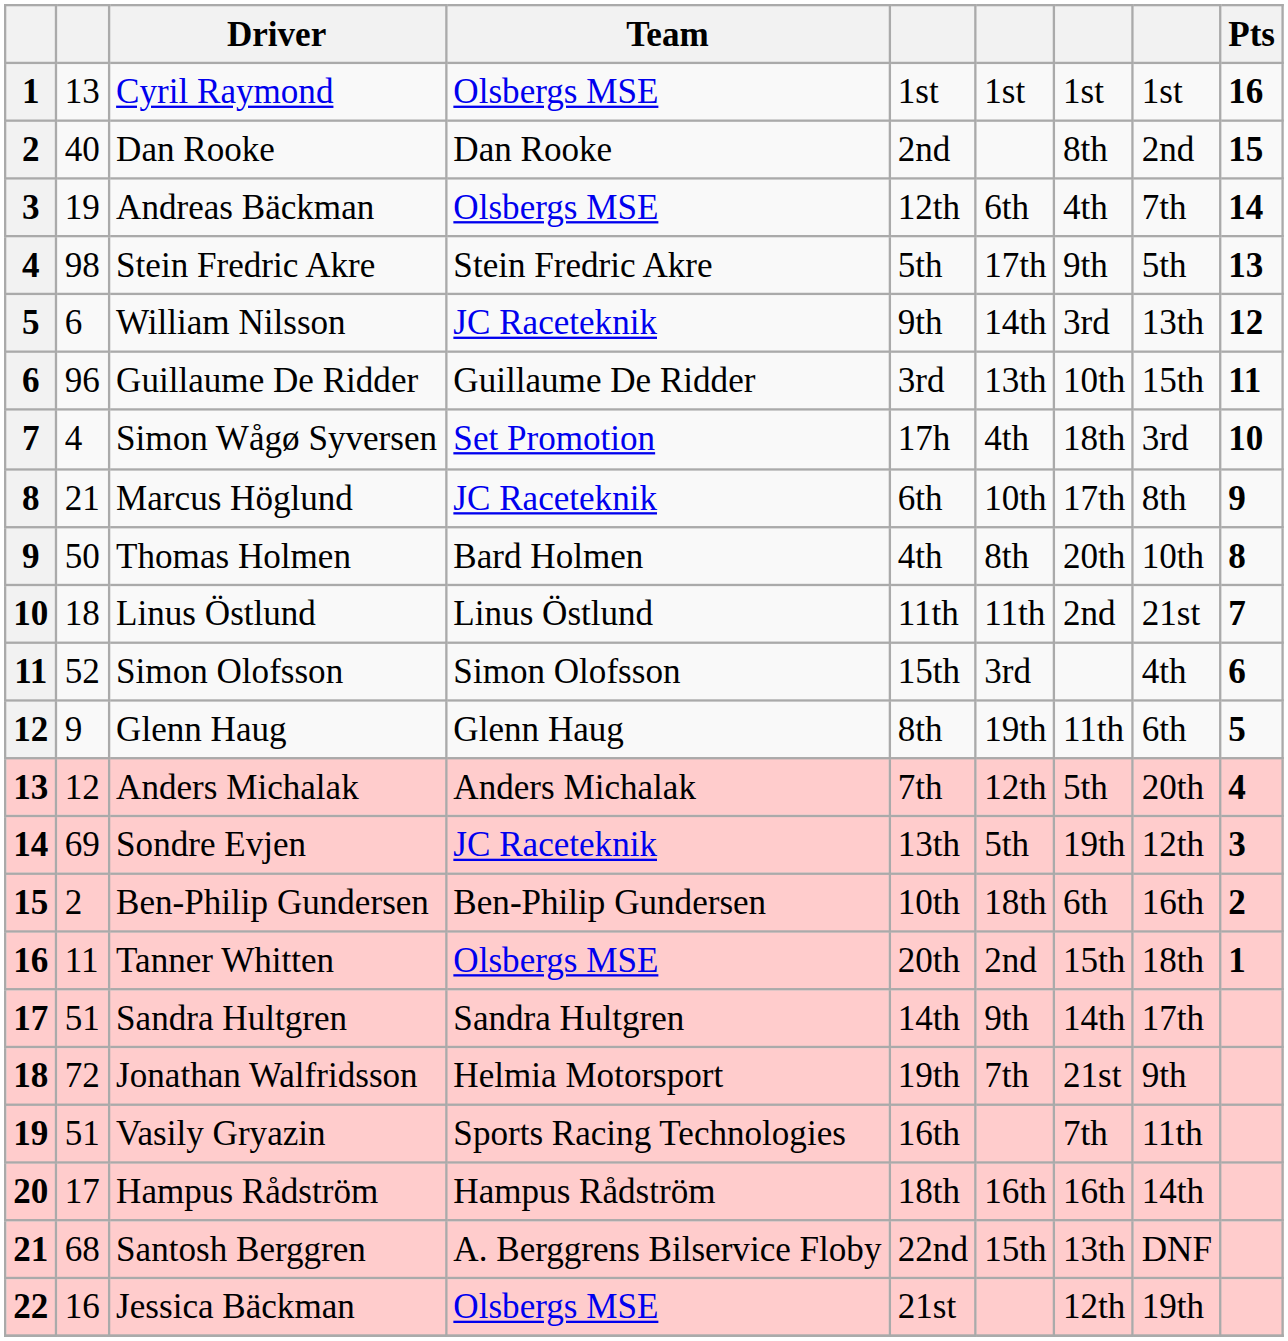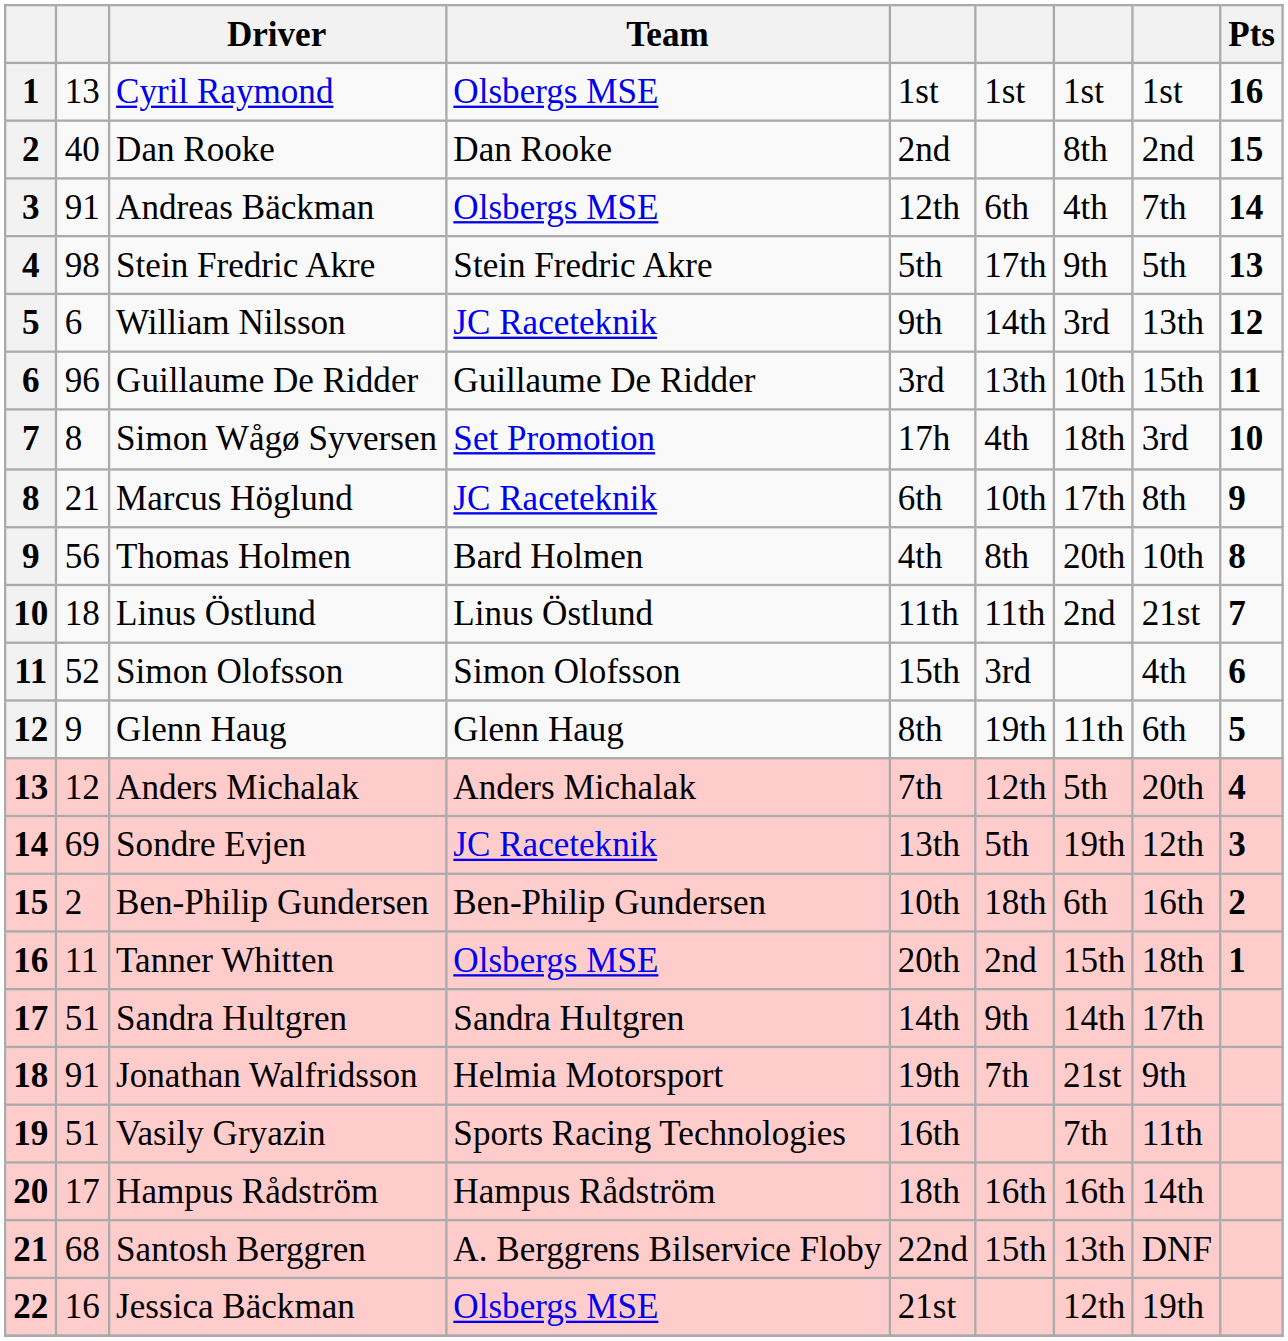Andreas Bäckman | column 2: 19 -> 91
Simon Wågø Syversen | column 2: 4 -> 8
Thomas Holmen | column 2: 50 -> 56
Jonathan Walfridsson | column 2: 72 -> 91
